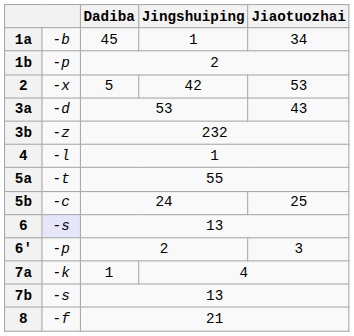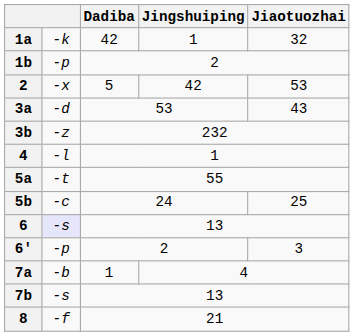1a | column 2: -b -> -k
1a | Dadiba: 45 -> 42
1a | Jiaotuozhai: 34 -> 32
7a | column 2: -k -> -b
